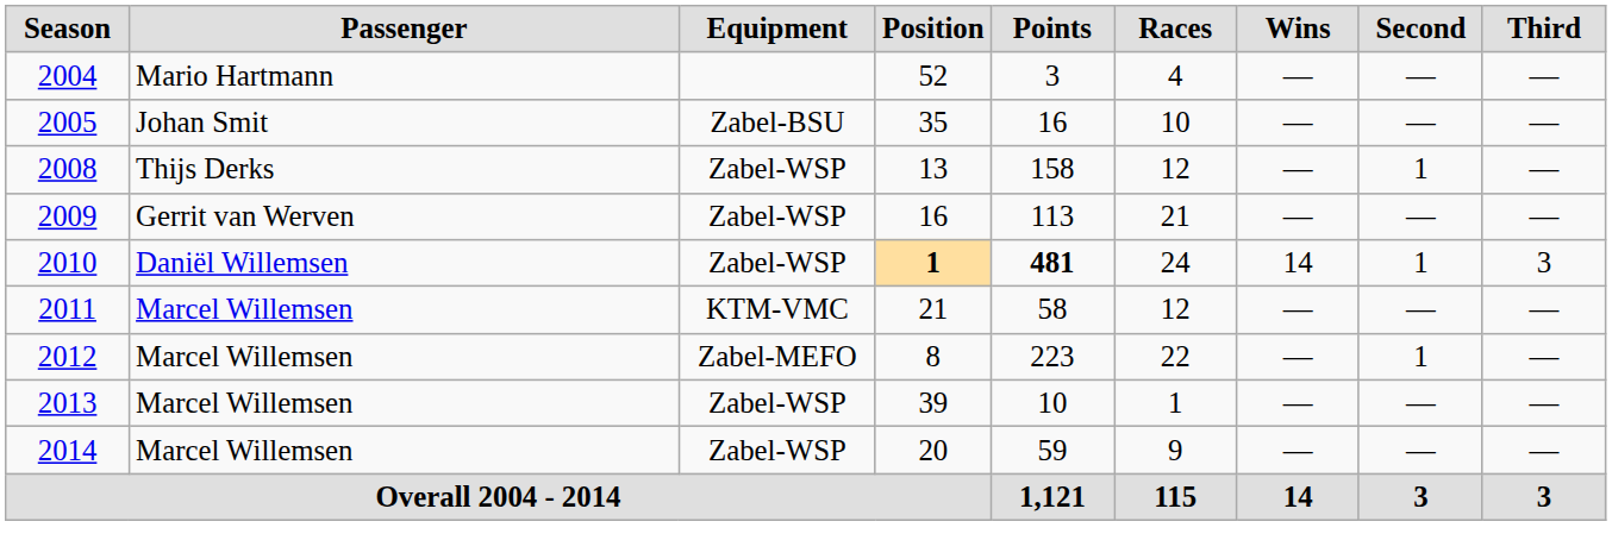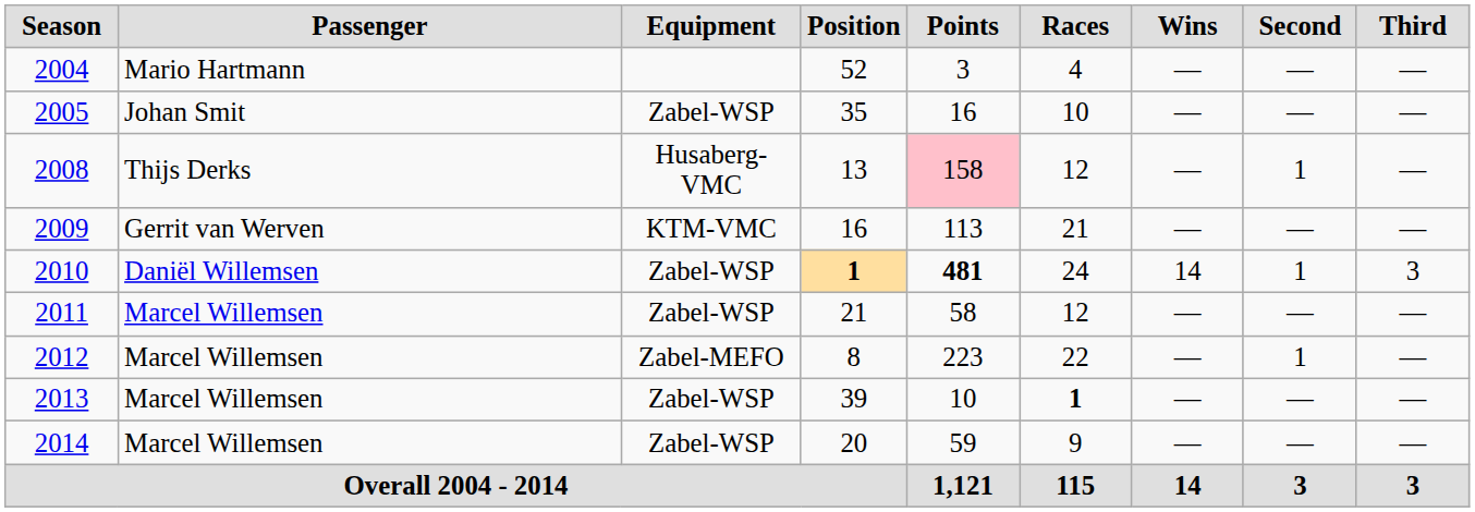2005 | Equipment: Zabel-BSU -> Zabel-WSP
2008 | Equipment: Zabel-WSP -> Husaberg-VMC
2008 | Points: no background -> pink background
2009 | Equipment: Zabel-WSP -> KTM-VMC
2011 | Equipment: KTM-VMC -> Zabel-WSP
2013 | Races: normal -> bold
